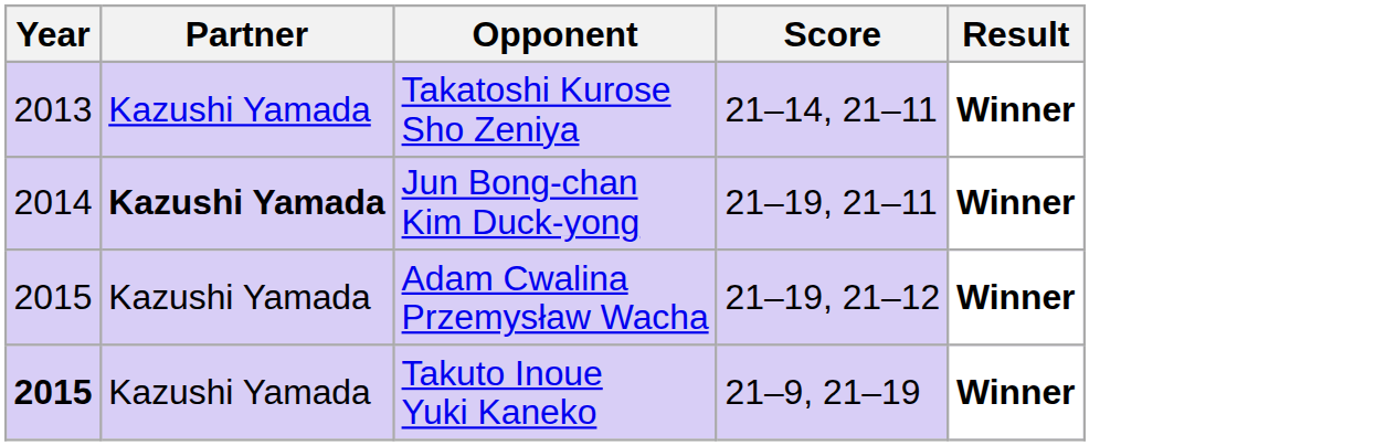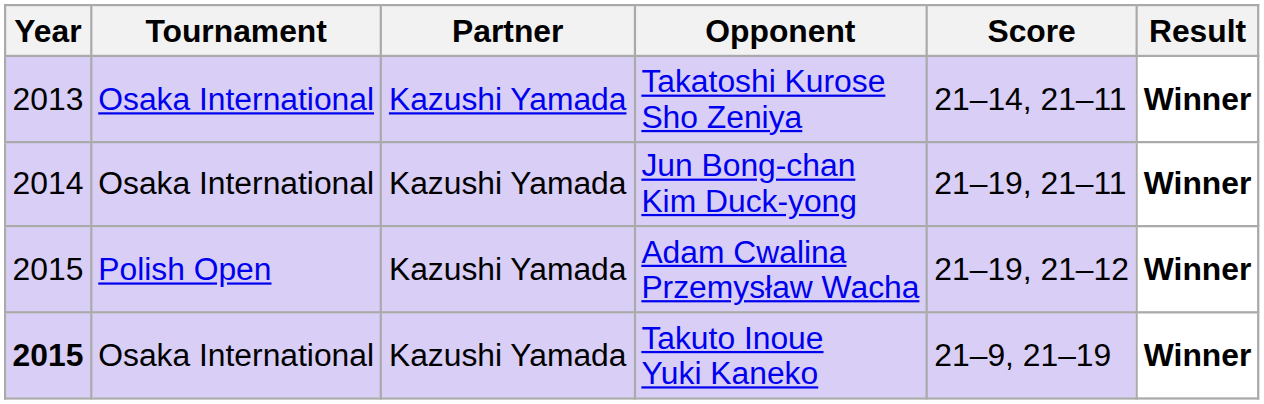+ column: Tournament | Osaka International | Osaka International | Polish Open | Osaka International
Jun Bong-chan Kim Duck-yong | Partner: bold -> normal
